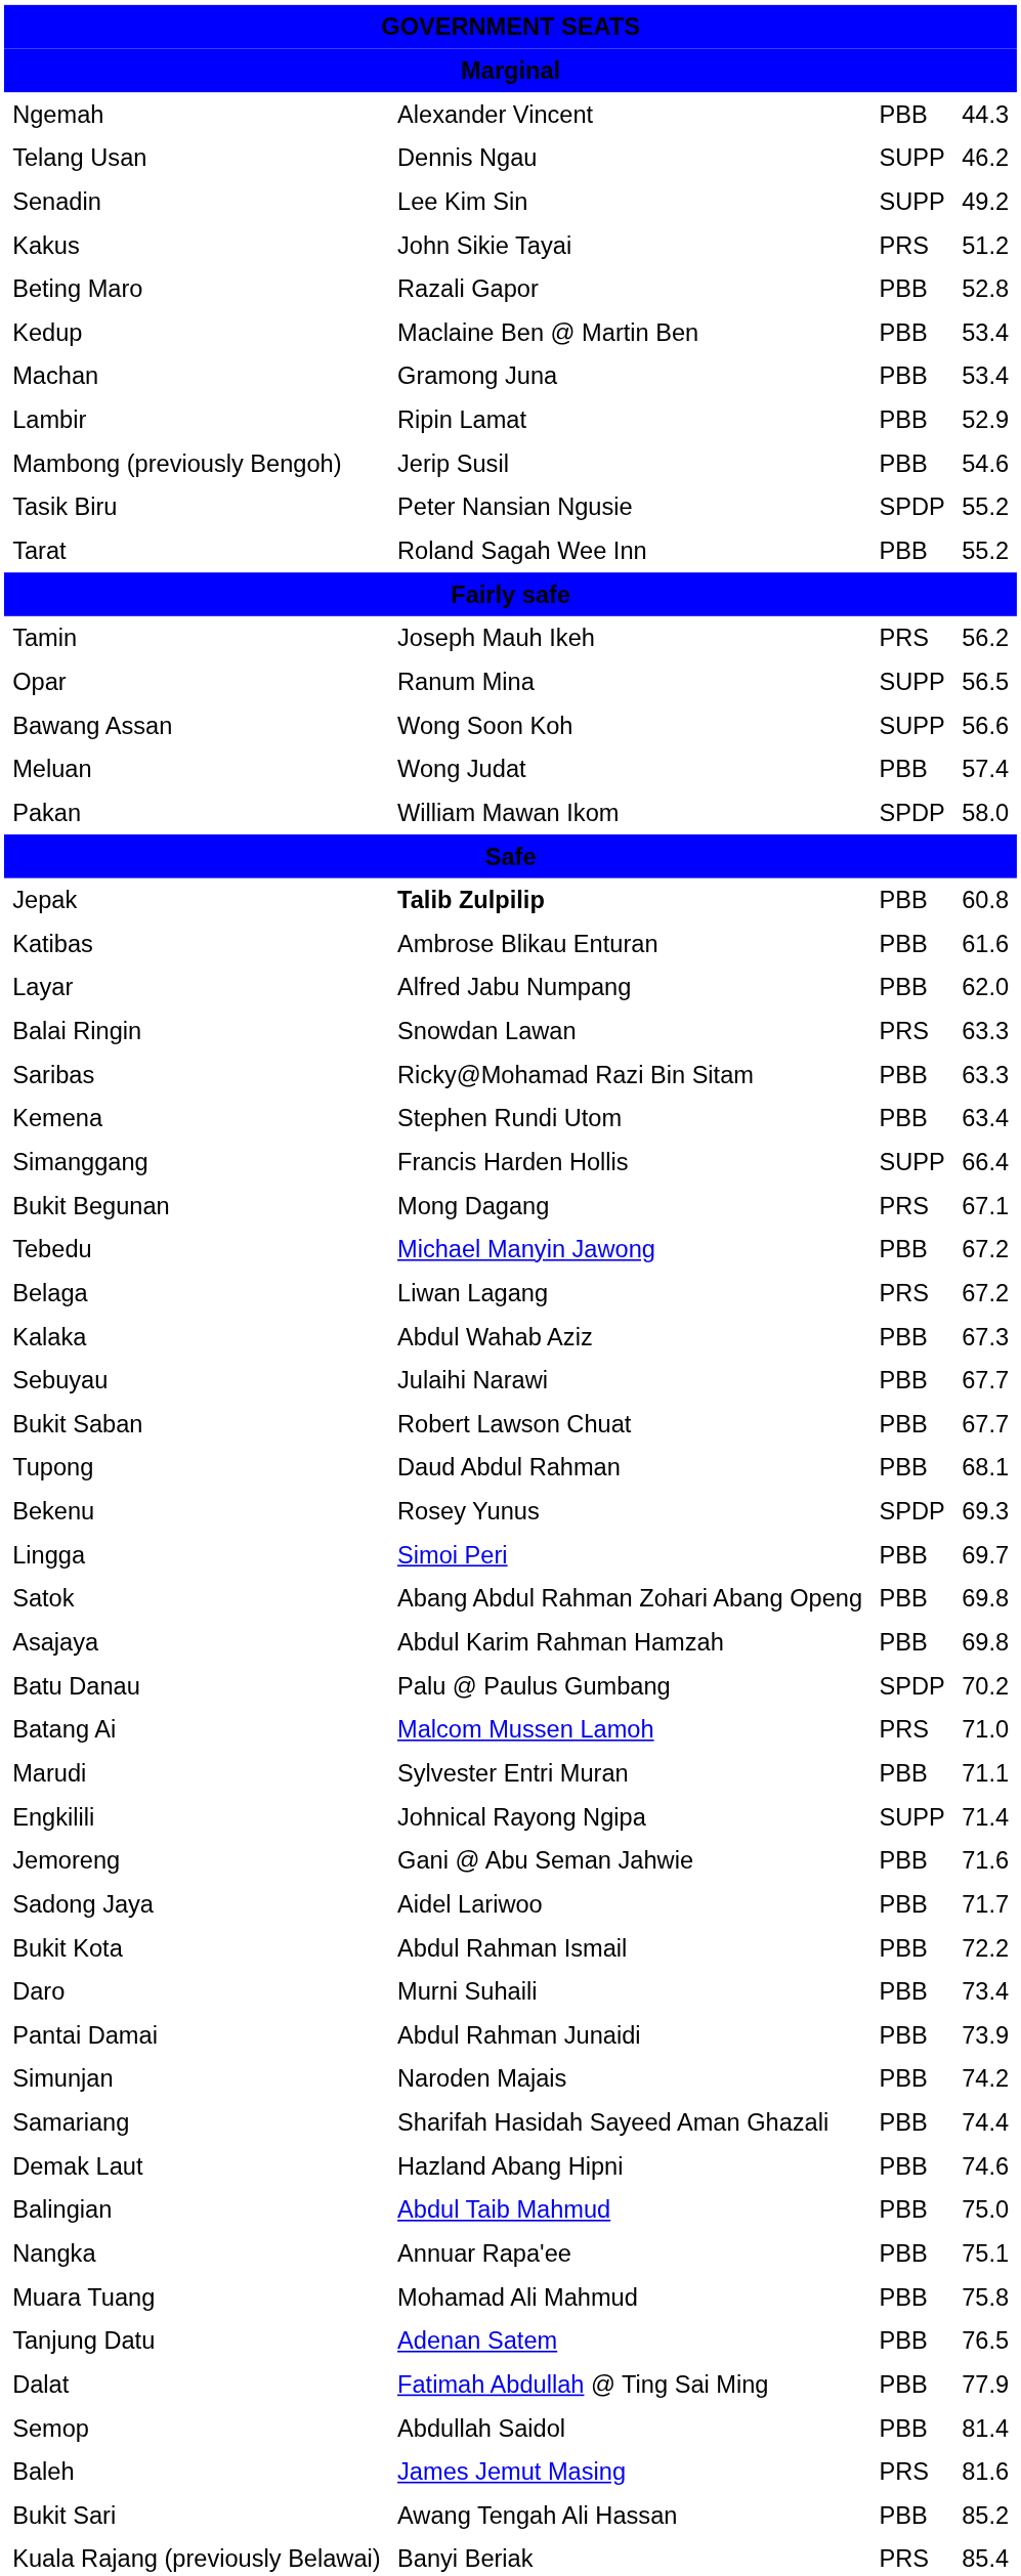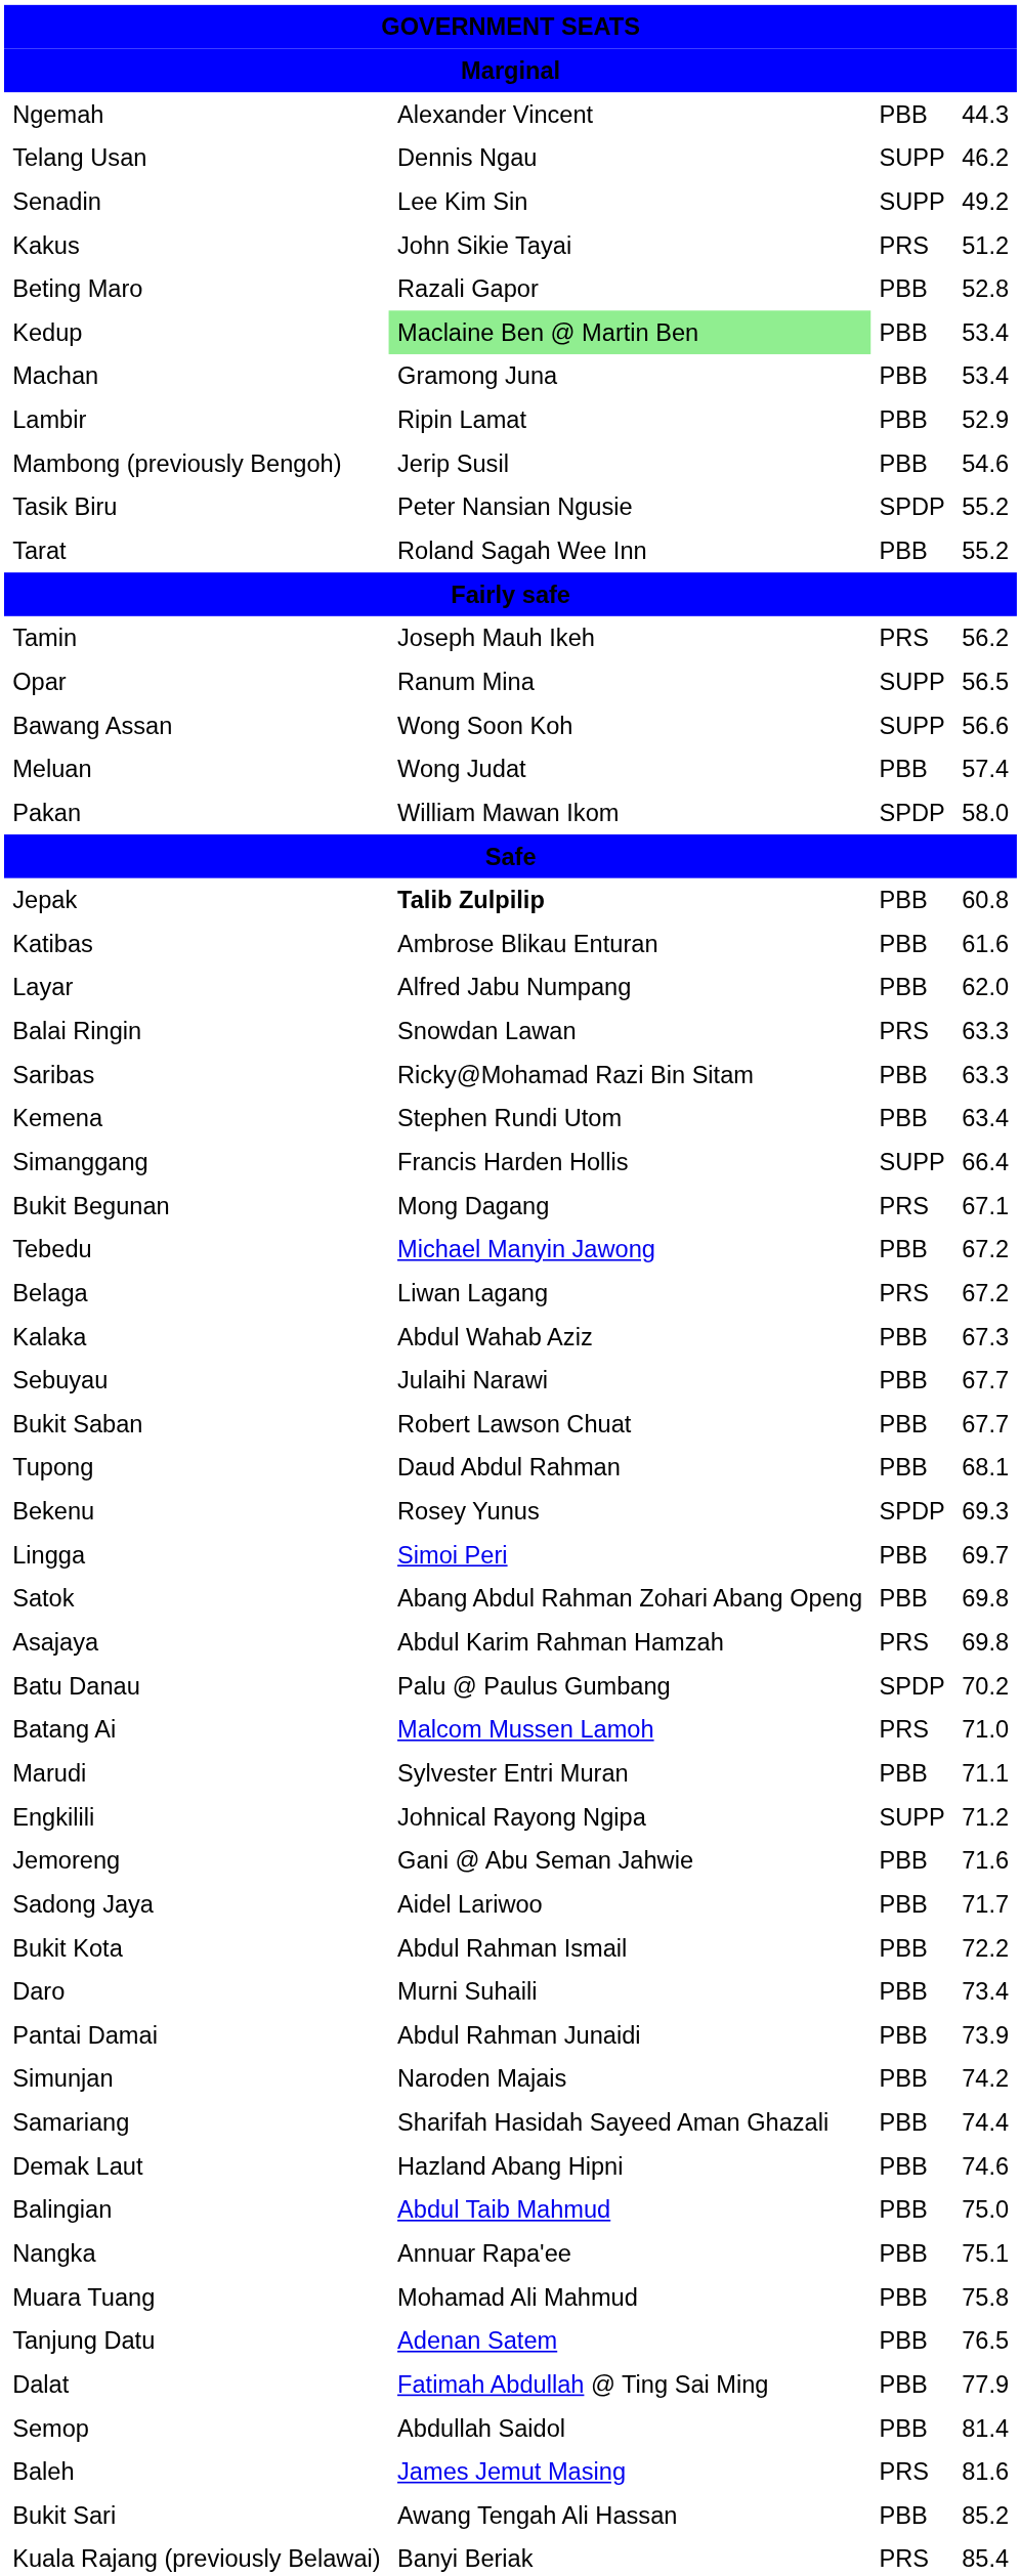Kedup | column 2: no background -> lightgreen background
Asajaya | column 3: PBB -> PRS
Engkilili | column 4: 71.4 -> 71.2
